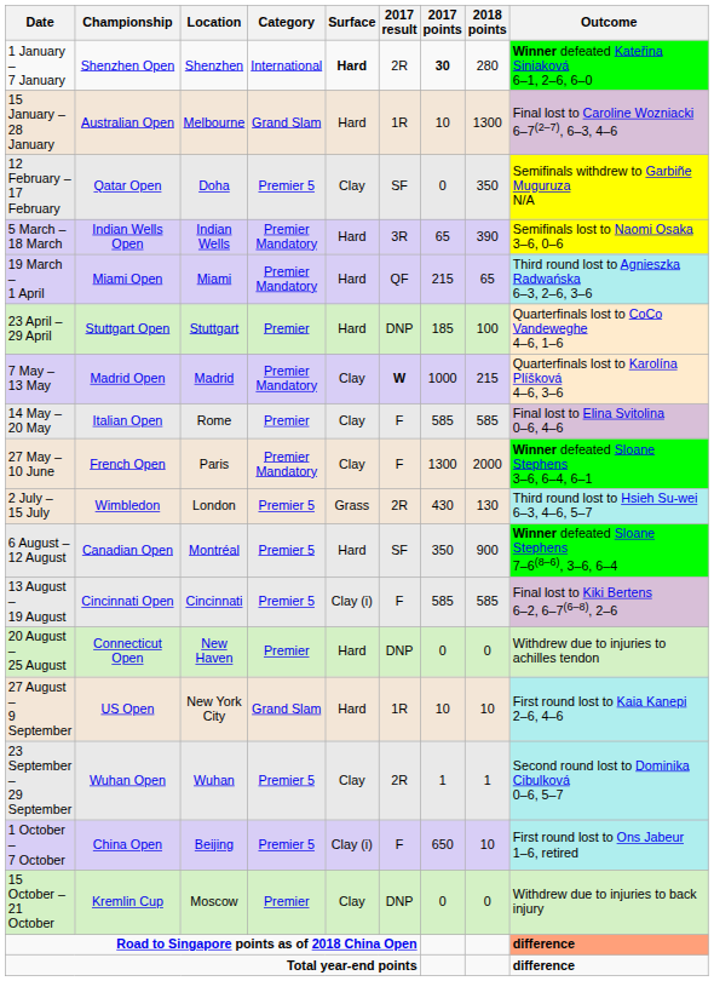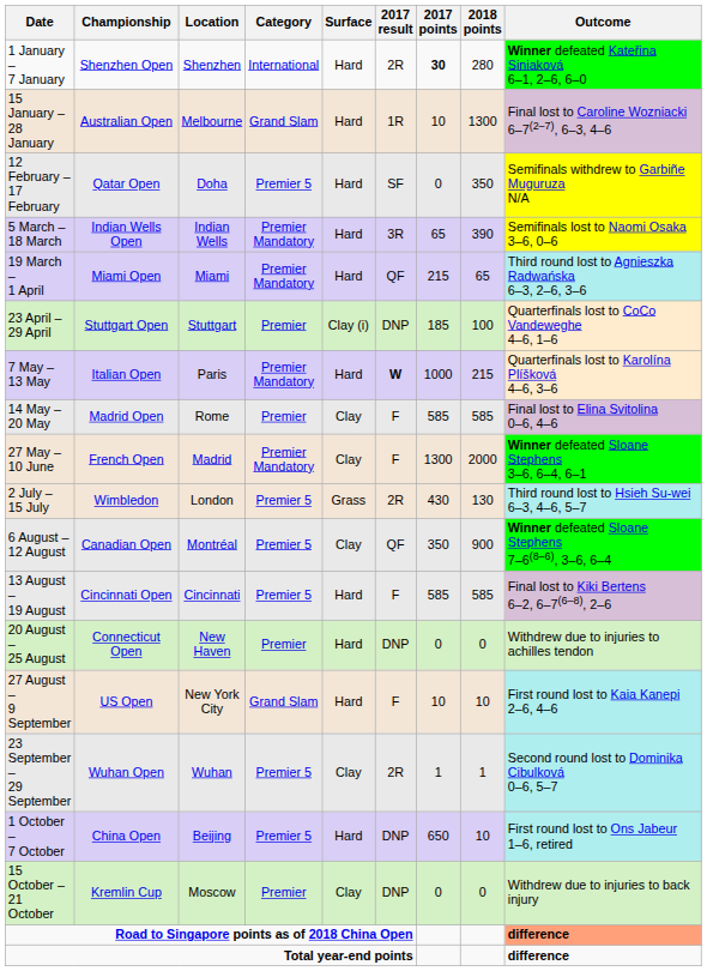1 January – 7 January | Surface: bold -> normal
12 February – 17 February | Surface: Clay -> Hard
23 April – 29 April | Surface: Hard -> Clay (i)
7 May – 13 May | Championship: Madrid Open -> Italian Open
7 May – 13 May | Location: Madrid -> Paris
7 May – 13 May | Surface: Clay -> Hard
14 May – 20 May | Championship: Italian Open -> Madrid Open
27 May – 10 June | Location: Paris -> Madrid
6 August – 12 August | Surface: Hard -> Clay
6 August – 12 August | 2017 result: SF -> QF
13 August – 19 August | Surface: Clay (i) -> Hard
27 August – 9 September | 2017 result: 1R -> F
1 October – 7 October | Surface: Clay (i) -> Hard
1 October – 7 October | 2017 result: F -> DNP
